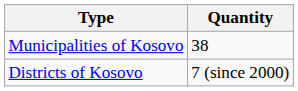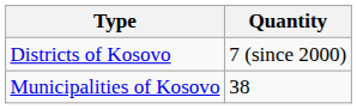rows swapped: Districts of Kosovo <-> Municipalities of Kosovo
